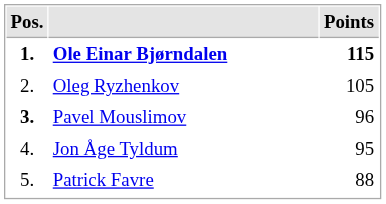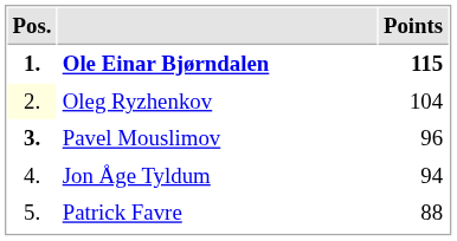Oleg Ryzhenkov | Pos.: no background -> lightyellow background
Oleg Ryzhenkov | Points: 105 -> 104
Jon Åge Tyldum | Points: 95 -> 94
